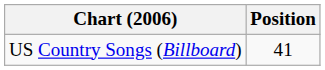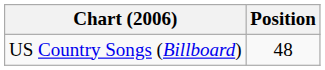US Country Songs (Billboard) | Position: 41 -> 48
